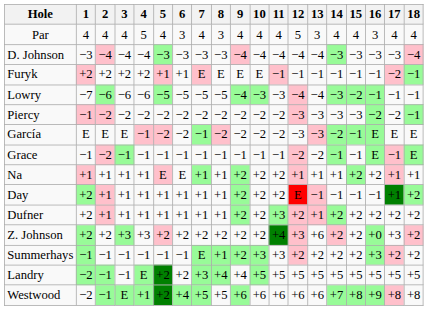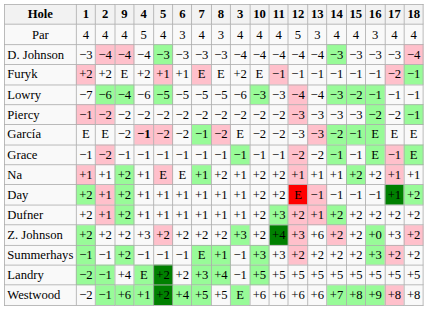columns swapped: 3 <-> 9
García | 4: normal -> bold
Na | 8: +1 -> +2
